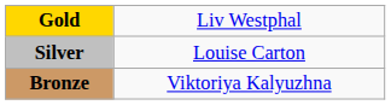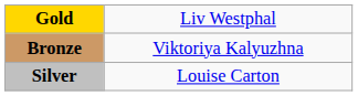rows swapped: Silver <-> Bronze
